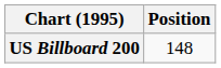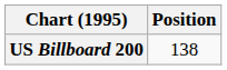US Billboard 200 | Position: 148 -> 138
